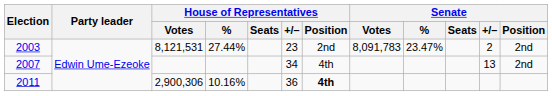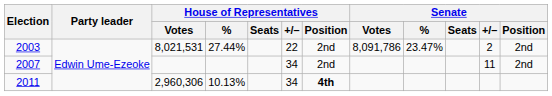2003 | House of Representatives / Votes: 8,121,531 -> 8,021,531
2003 | House of Representatives / +/–: 23 -> 22
2003 | Senate / Votes: 8,091,783 -> 8,091,786
2007 | House of Representatives / Position: 4th -> 2nd
2007 | Senate / +/–: 13 -> 11
2011 | House of Representatives / Votes: 2,900,306 -> 2,960,306
2011 | House of Representatives / %: 10.16% -> 10.13%
2011 | House of Representatives / +/–: 36 -> 34
